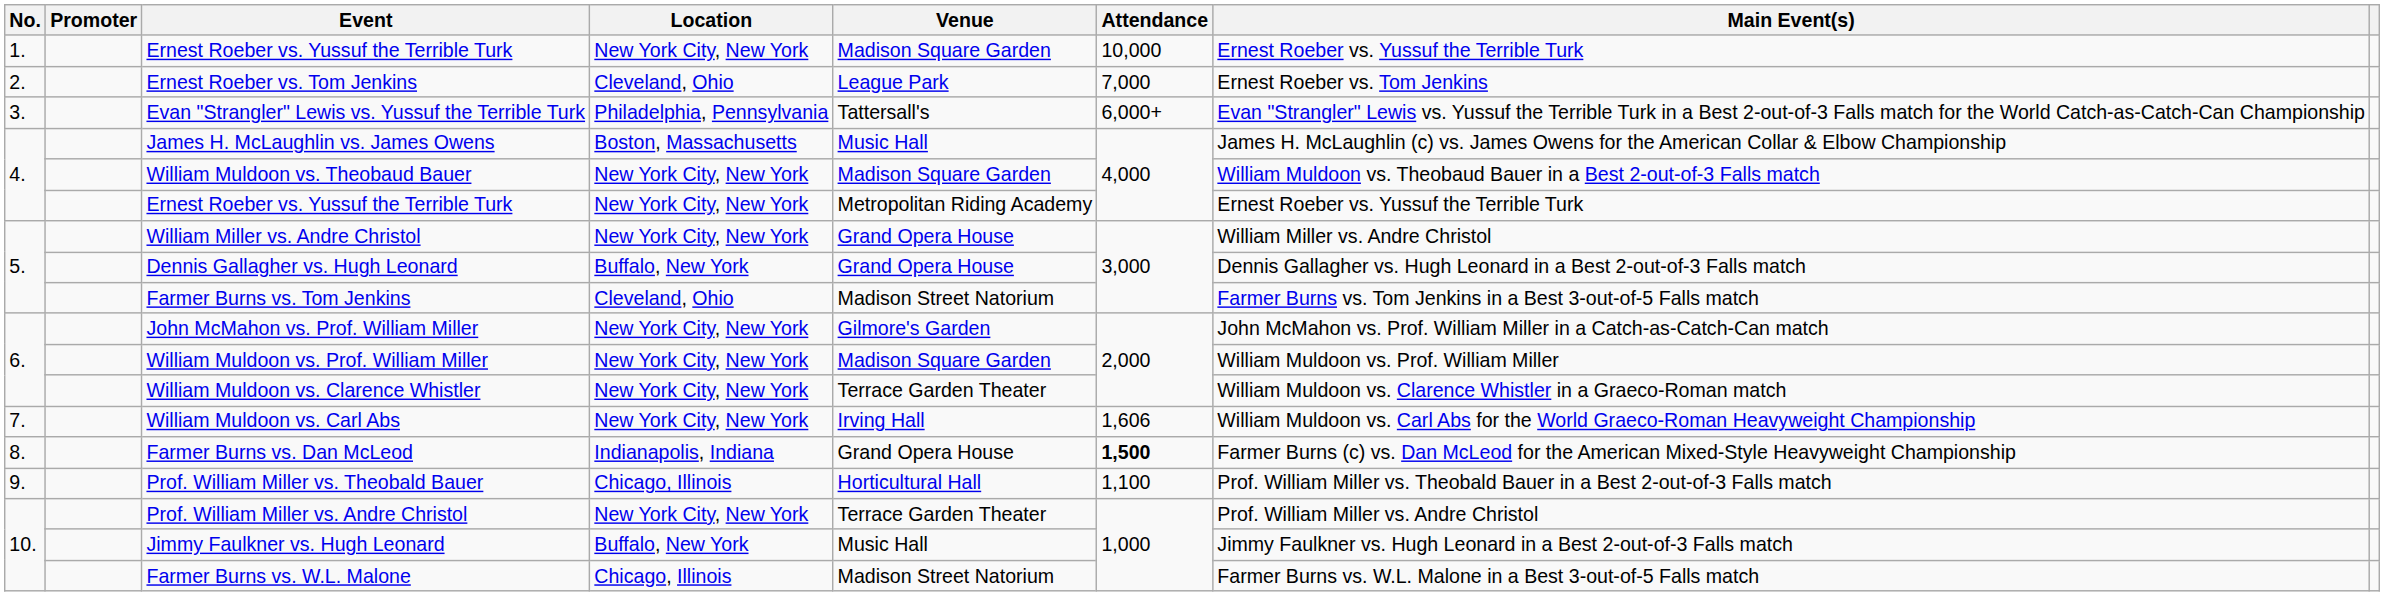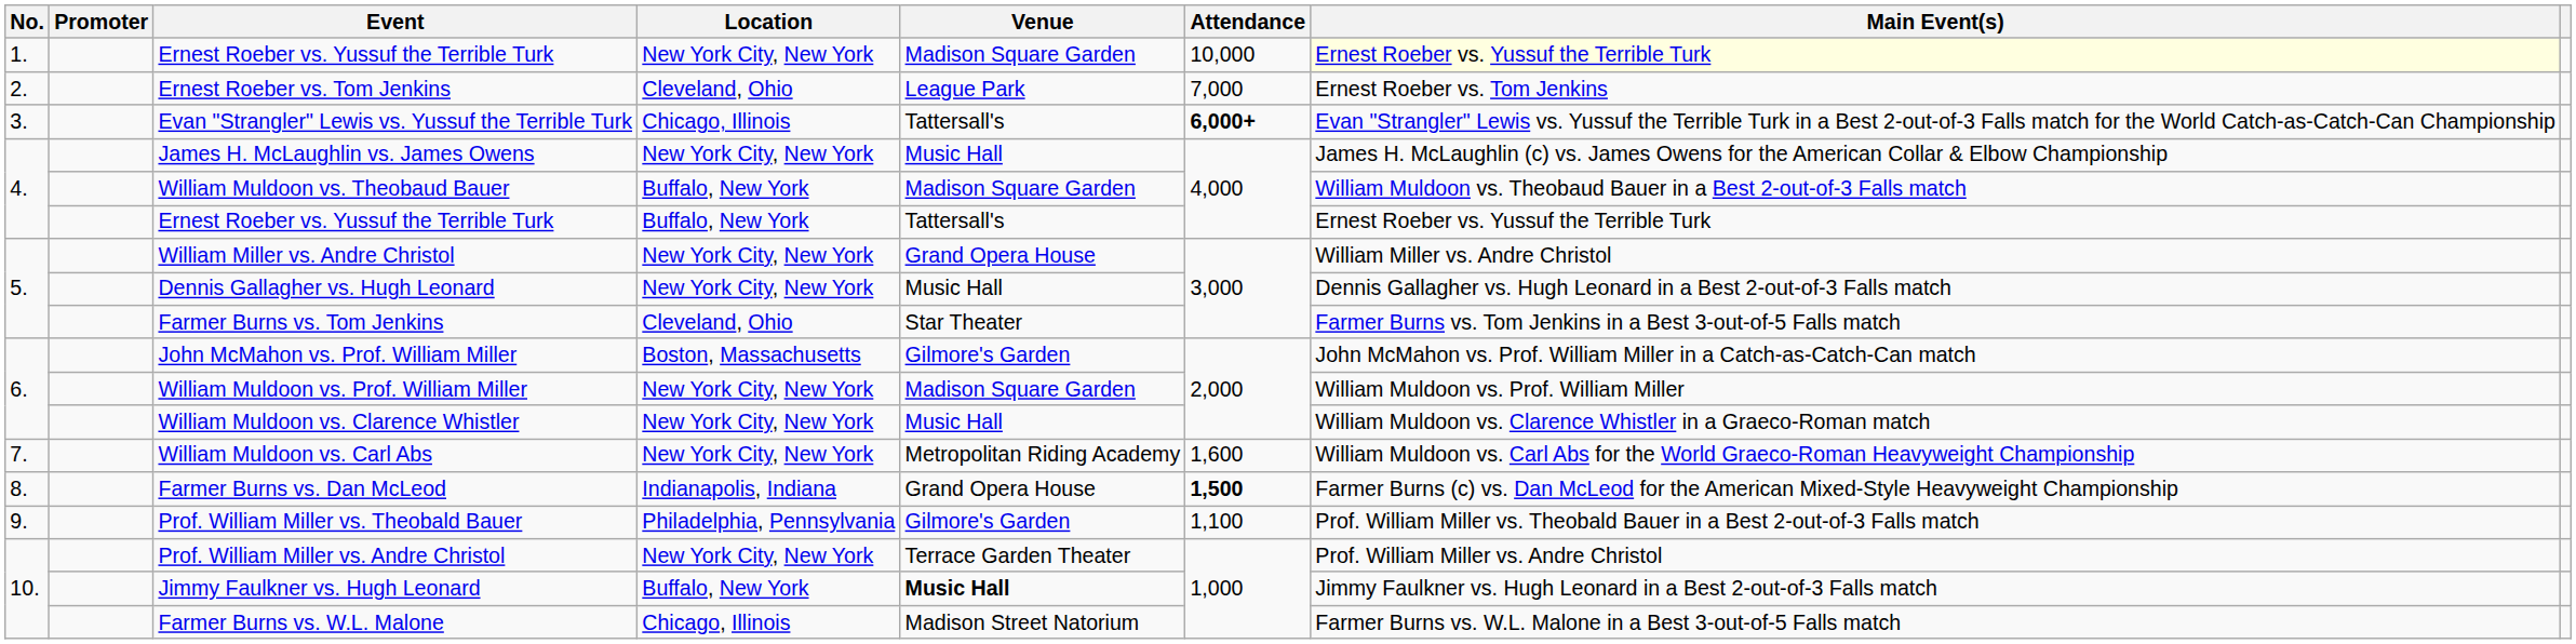1. / Ernest Roeber vs. Yussuf the Terrible Turk | Main Event(s): no background -> lightyellow background
Evan "Strangler" Lewis vs. Yussuf the Terrible Turk | Location: Philadelphia, Pennsylvania -> Chicago, Illinois
Evan "Strangler" Lewis vs. Yussuf the Terrible Turk | Attendance: normal -> bold
James H. McLaughlin vs. James Owens | Location: Boston, Massachusetts -> New York City, New York
William Muldoon vs. Theobaud Bauer | Location: New York City, New York -> Buffalo, New York
4. / Ernest Roeber vs. Yussuf the Terrible Turk | Location: New York City, New York -> Buffalo, New York
4. / Ernest Roeber vs. Yussuf the Terrible Turk | Venue: Metropolitan Riding Academy -> Tattersall's
Dennis Gallagher vs. Hugh Leonard | Location: Buffalo, New York -> New York City, New York
Dennis Gallagher vs. Hugh Leonard | Venue: Grand Opera House -> Music Hall
Farmer Burns vs. Tom Jenkins | Venue: Madison Street Natorium -> Star Theater
John McMahon vs. Prof. William Miller | Location: New York City, New York -> Boston, Massachusetts
William Muldoon vs. Clarence Whistler | Venue: Terrace Garden Theater -> Music Hall
William Muldoon vs. Carl Abs | Venue: Irving Hall -> Metropolitan Riding Academy
William Muldoon vs. Carl Abs | Attendance: 1,606 -> 1,600
Prof. William Miller vs. Theobald Bauer | Location: Chicago, Illinois -> Philadelphia, Pennsylvania
Prof. William Miller vs. Theobald Bauer | Venue: Horticultural Hall -> Gilmore's Garden
Jimmy Faulkner vs. Hugh Leonard | Venue: normal -> bold
